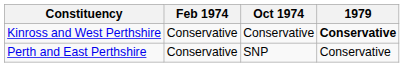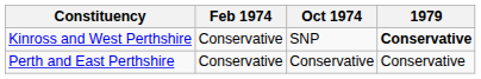Kinross and West Perthshire | Oct 1974: Conservative -> SNP
Perth and East Perthshire | Oct 1974: SNP -> Conservative
